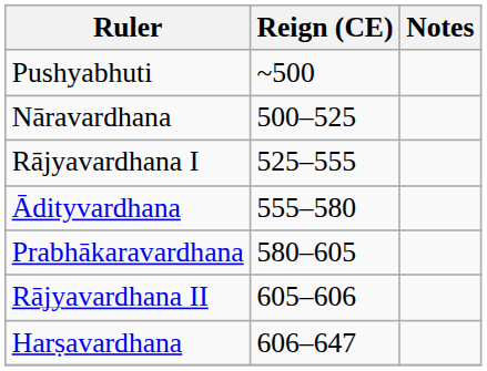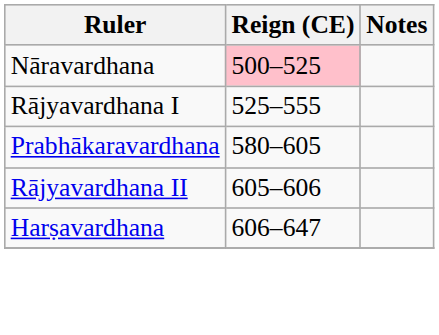- row: Pushyabhuti | ~500
Nāravardhana | Reign (CE): no background -> pink background
- row: Ādityvardhana | 555–580
